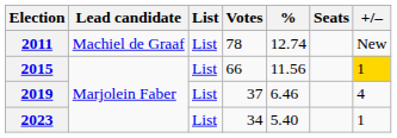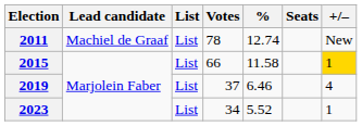2015 | %: 11.56 -> 11.58
2023 | %: 5.40 -> 5.52
